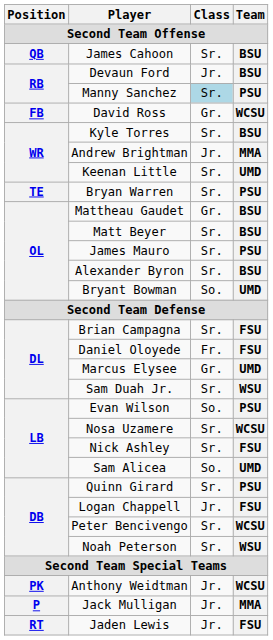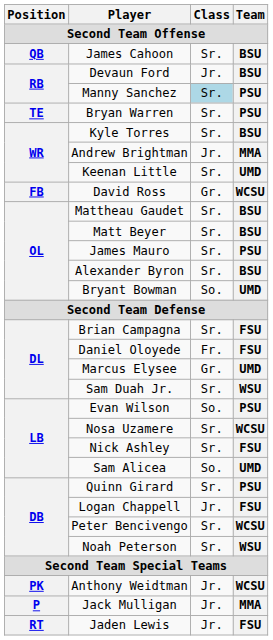rows swapped: David Ross <-> Bryan Warren
Mattheau Gaudet | Class: Gr. -> Sr.
